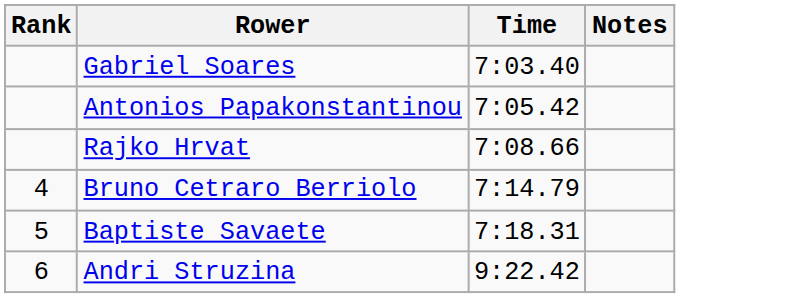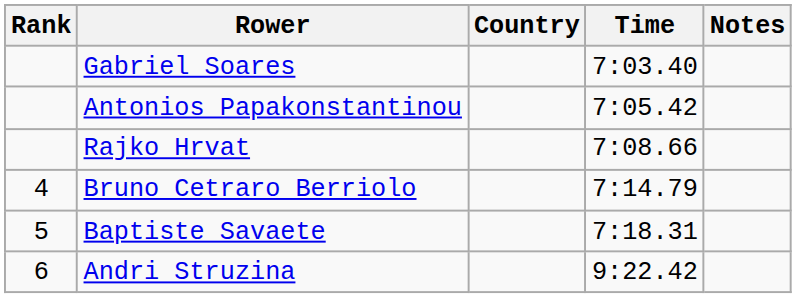+ column: Country
